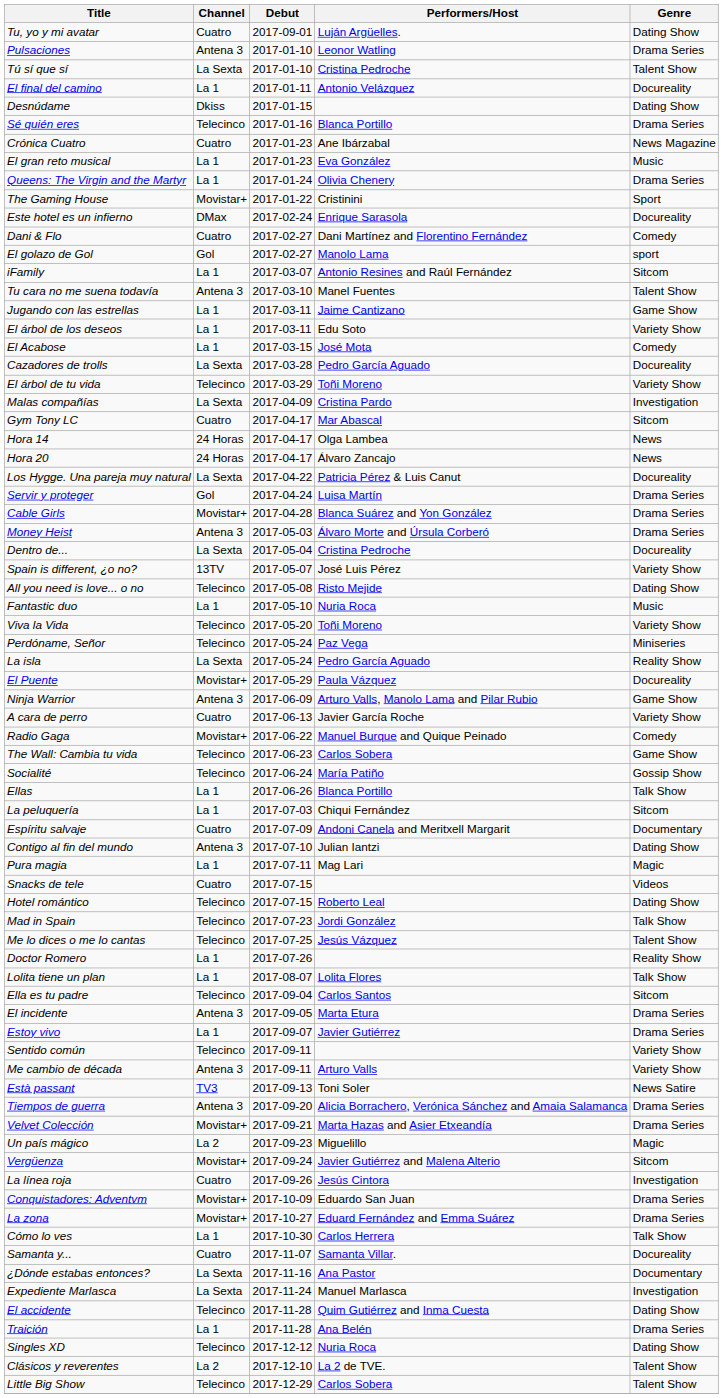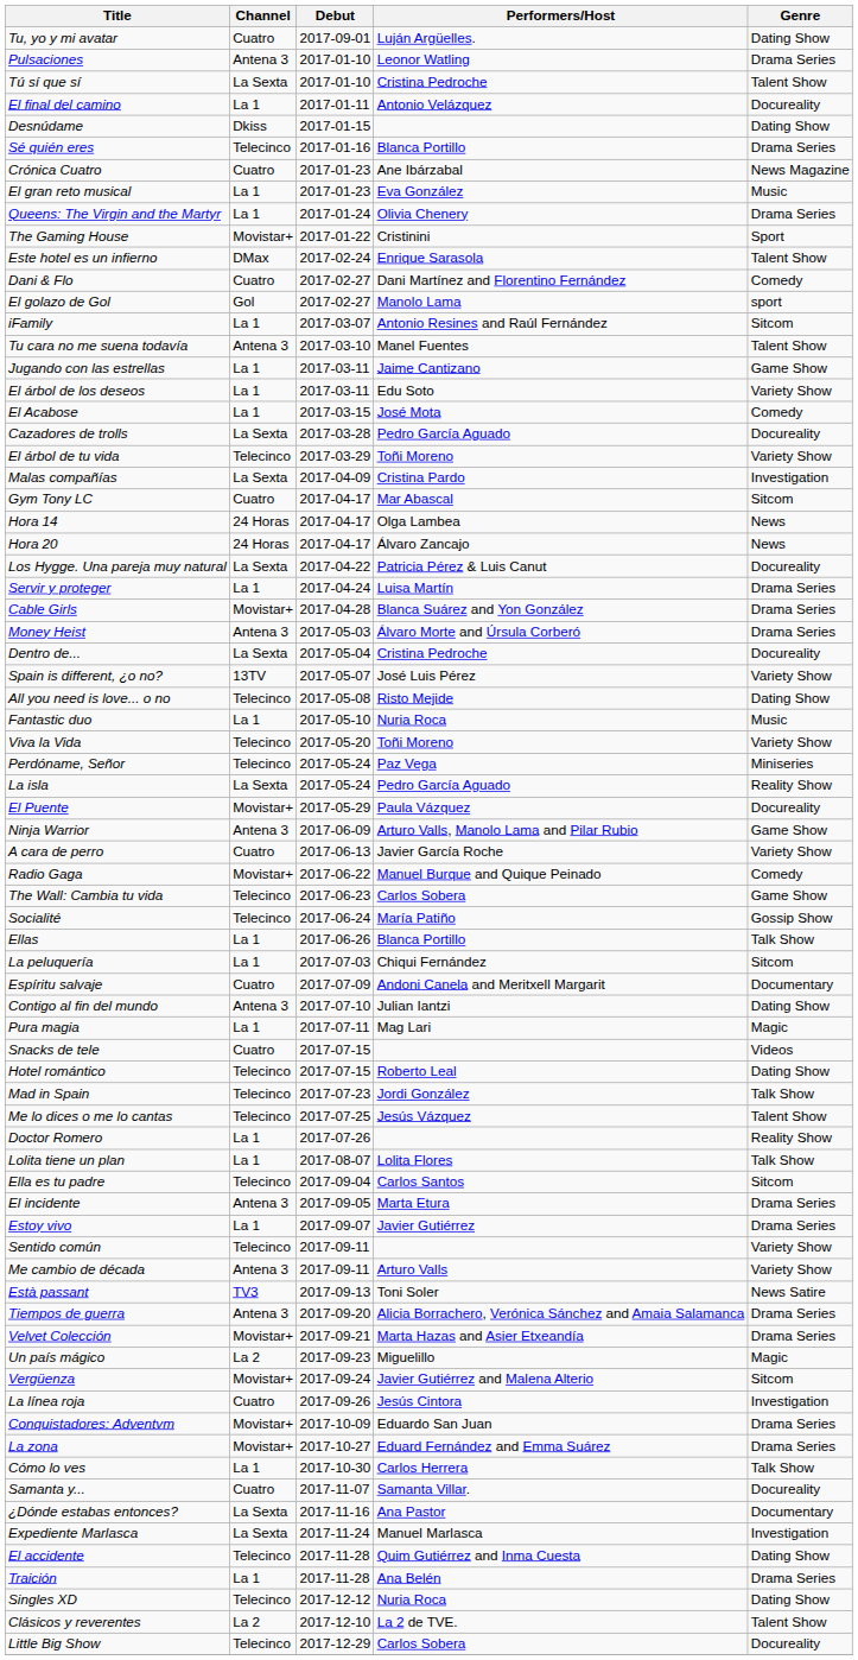Este hotel es un infierno | Genre: Docureality -> Talent Show
Servir y proteger | Channel: Gol -> La 1
Little Big Show | Genre: Talent Show -> Docureality
